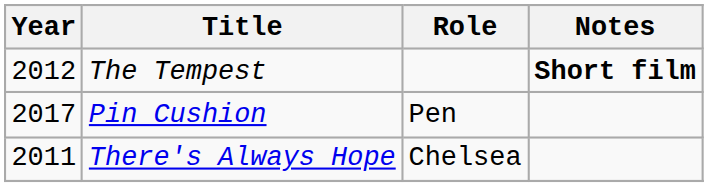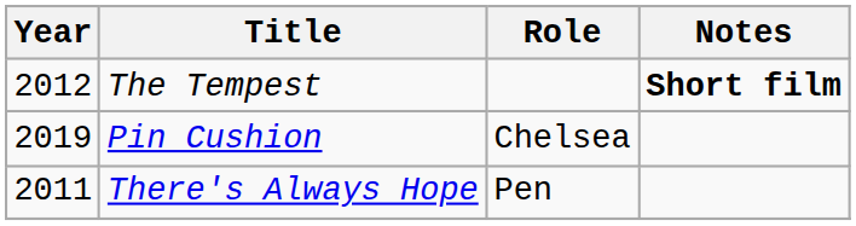Pin Cushion | Year: 2017 -> 2019
Pin Cushion | Role: Pen -> Chelsea
There's Always Hope | Role: Chelsea -> Pen
